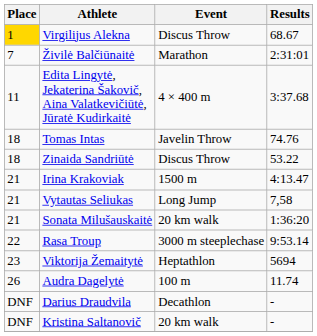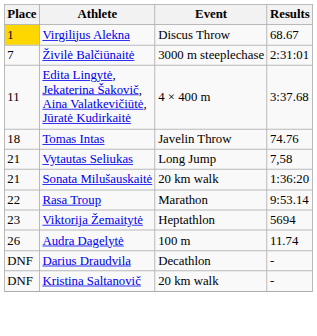Živilė Balčiūnaitė | Event: Marathon -> 3000 m steeplechase
- row: 18 | Zinaida Sandriūtė | Discus Throw | 53.22
- row: 21 | Irina Krakoviak | 1500 m | 4:13.47
Rasa Troup | Event: 3000 m steeplechase -> Marathon
